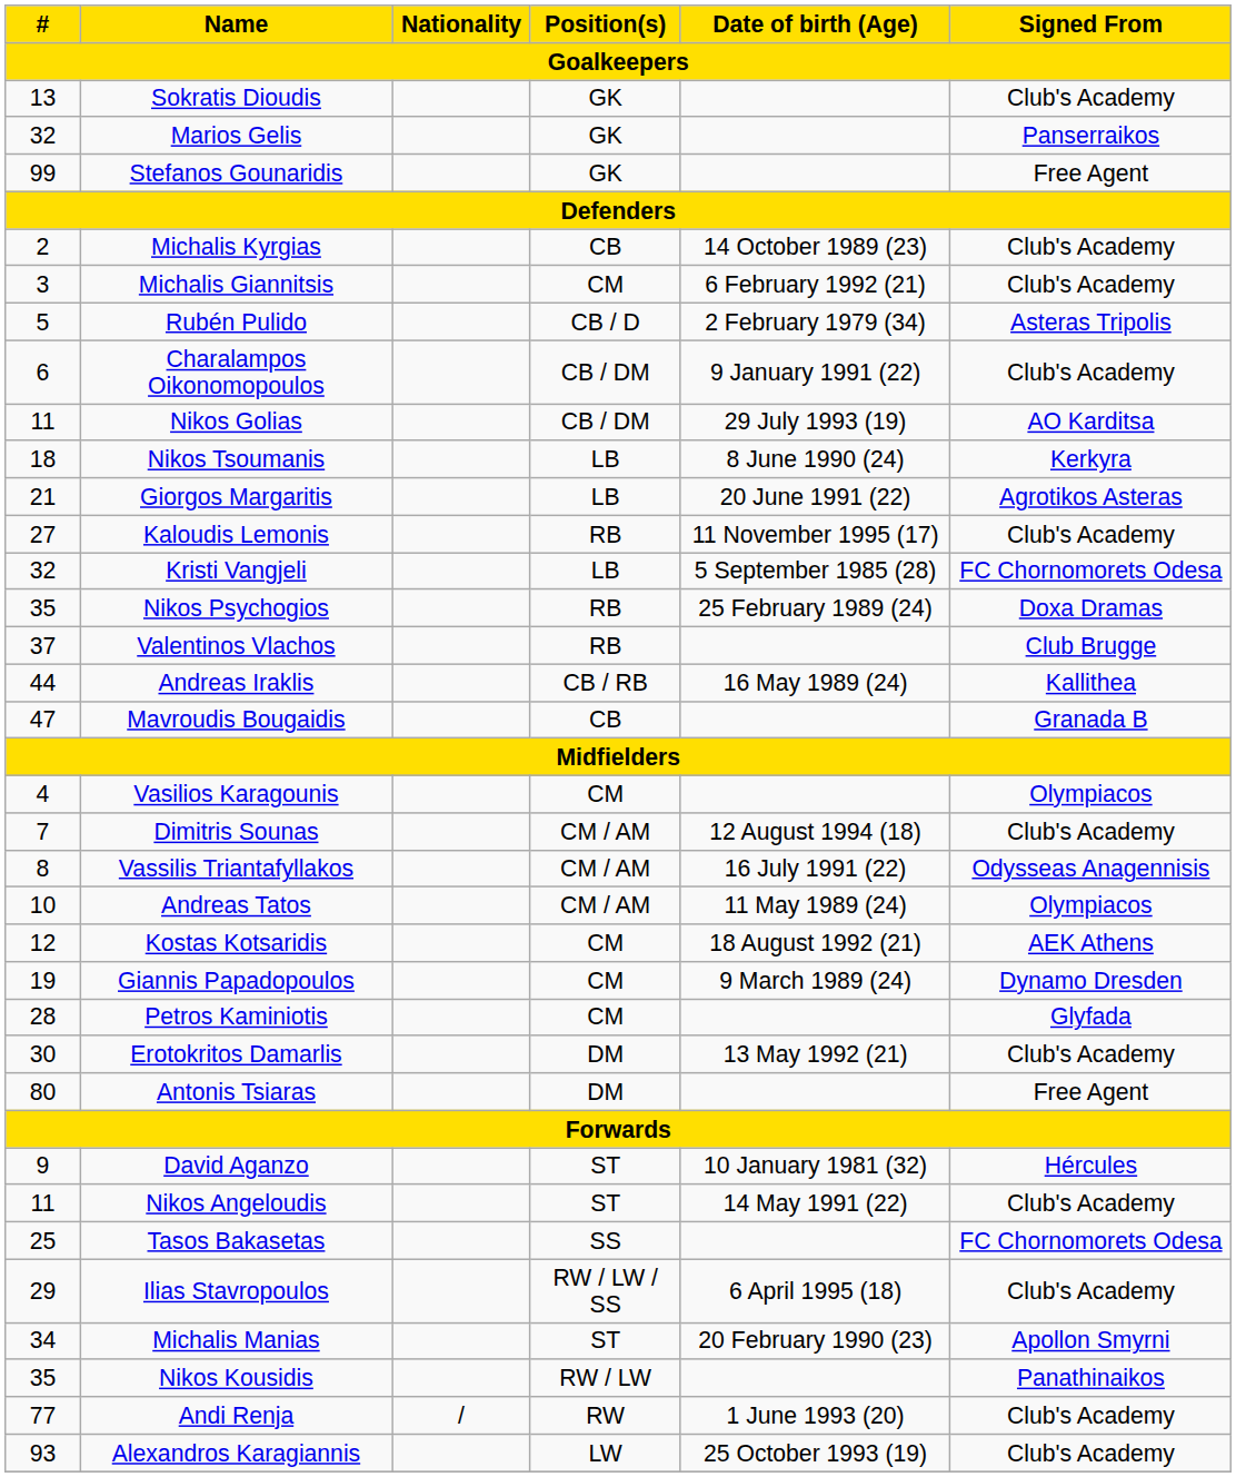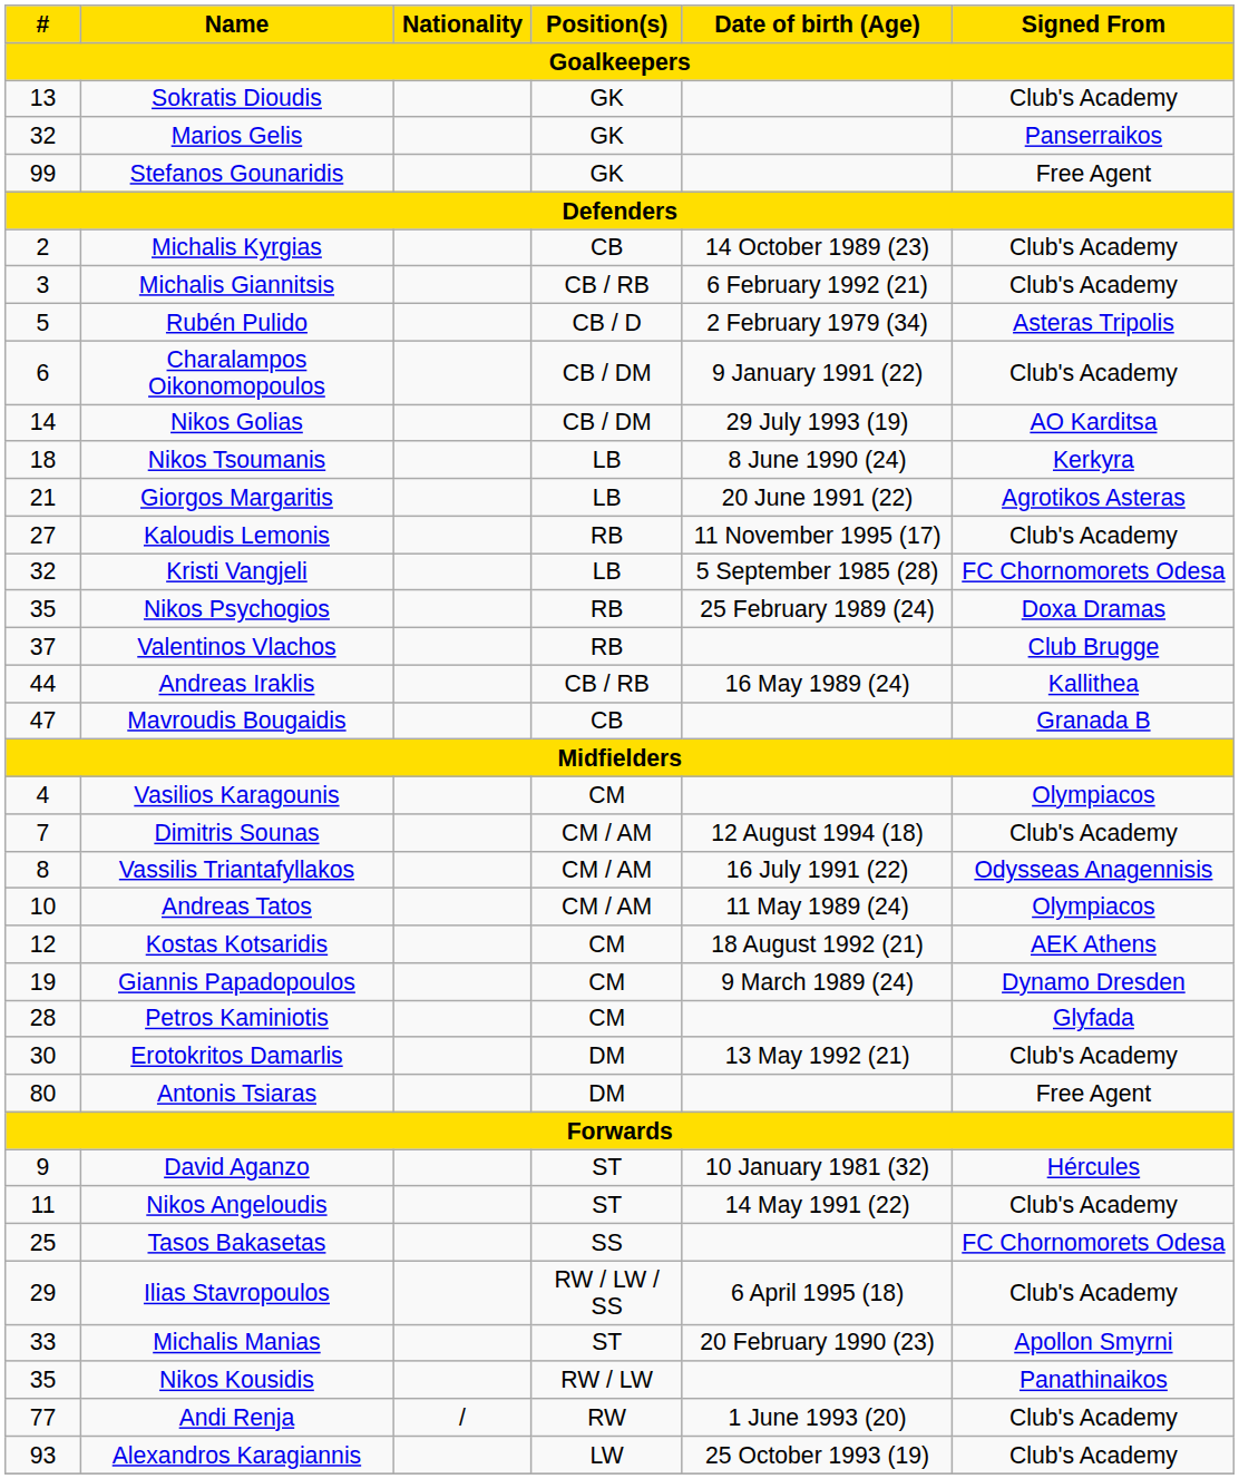Michalis Giannitsis | Position(s): CM -> CB / RB
Nikos Golias | #: 11 -> 14
Michalis Manias | #: 34 -> 33
